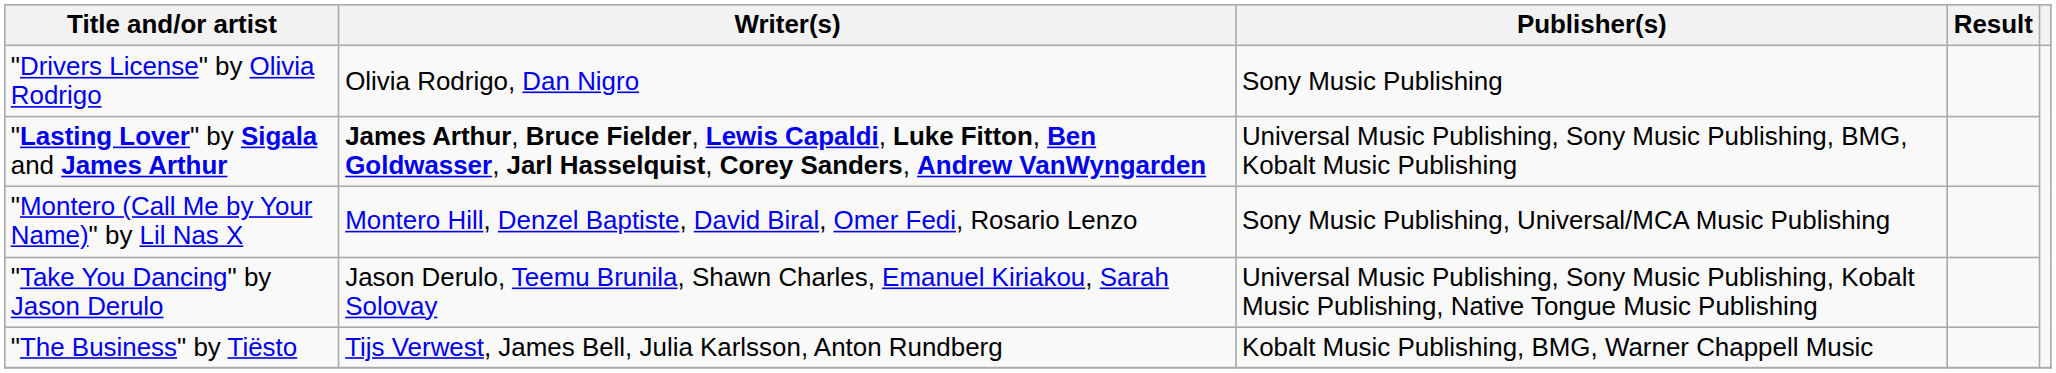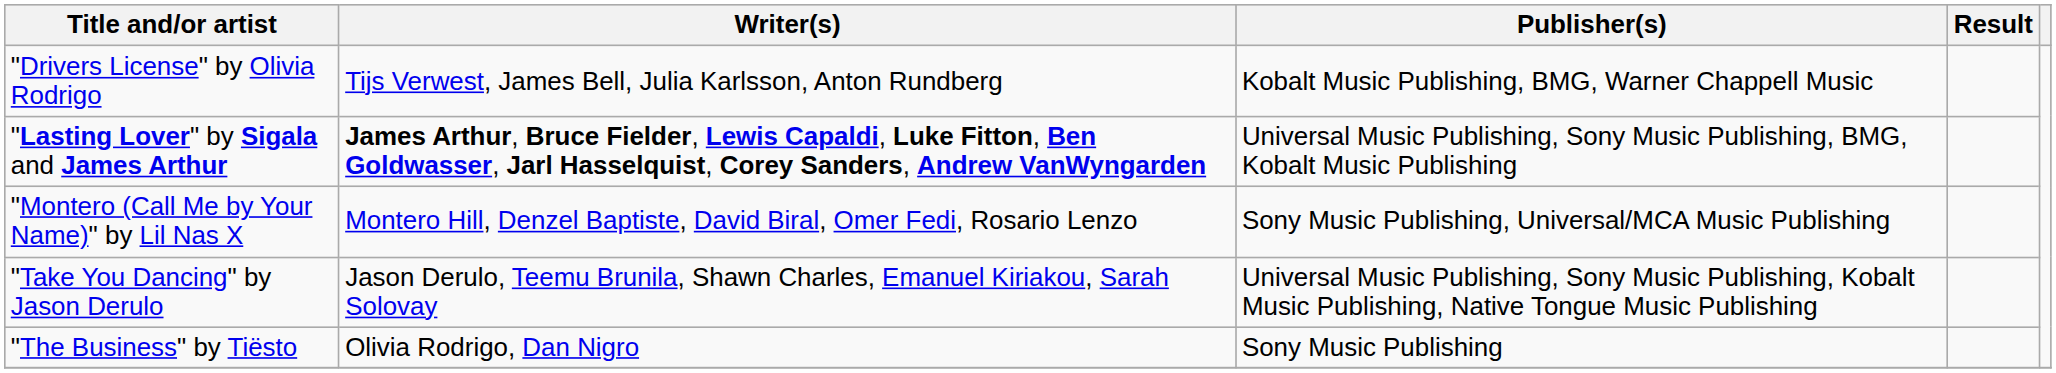"Drivers License" by Olivia Rodrigo | Writer(s): Olivia Rodrigo, Dan Nigro -> Tijs Verwest, James Bell, Julia Karlsson, Anton Rundberg
"Drivers License" by Olivia Rodrigo | Publisher(s): Sony Music Publishing -> Kobalt Music Publishing, BMG, Warner Chappell Music
"The Business" by Tiësto | Writer(s): Tijs Verwest, James Bell, Julia Karlsson, Anton Rundberg -> Olivia Rodrigo, Dan Nigro
"The Business" by Tiësto | Publisher(s): Kobalt Music Publishing, BMG, Warner Chappell Music -> Sony Music Publishing
